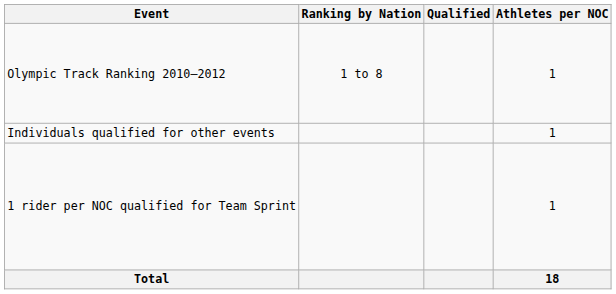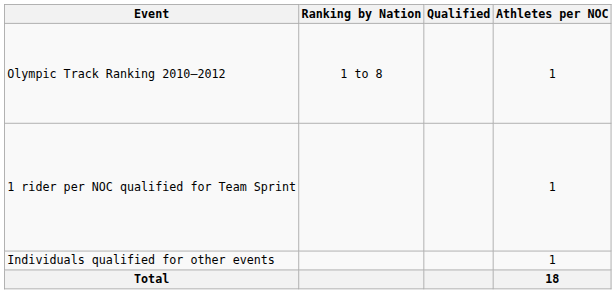rows swapped: Individuals qualified for other events <-> 1 rider per NOC qualified for Team Sprint
